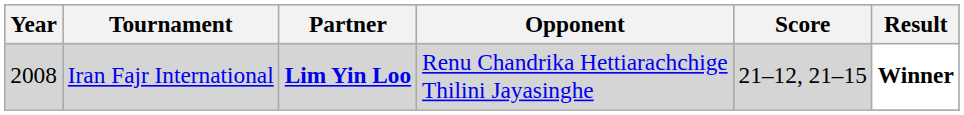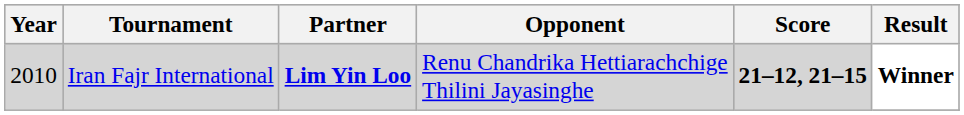Iran Fajr International | Year: 2008 -> 2010
Iran Fajr International | Score: normal -> bold
